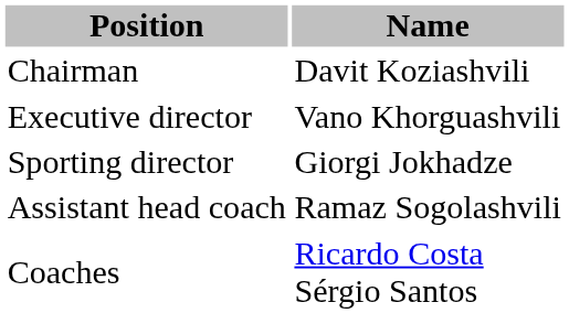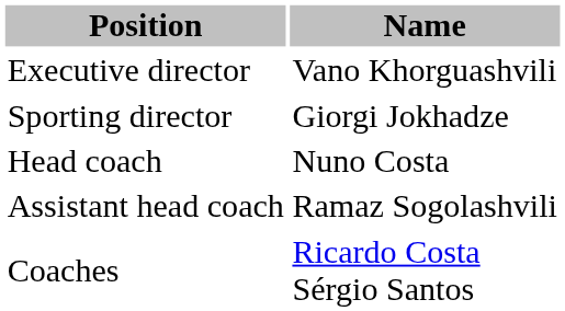- row: Chairman | Davit Koziashvili
+ row: Head coach | Nuno Costa
